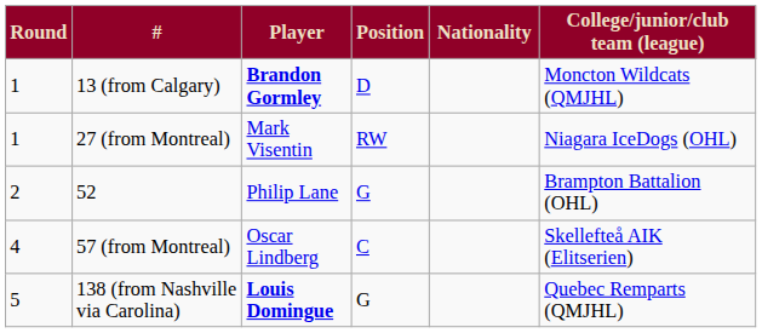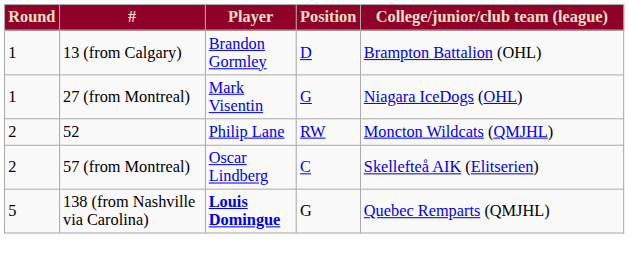- column: Nationality
13 (from Calgary) | Player: bold -> normal
13 (from Calgary) | College/junior/club team (league): Moncton Wildcats (QMJHL) -> Brampton Battalion (OHL)
27 (from Montreal) | Position: RW -> G
52 | Position: G -> RW
52 | College/junior/club team (league): Brampton Battalion (OHL) -> Moncton Wildcats (QMJHL)
57 (from Montreal) | Round: 4 -> 2
